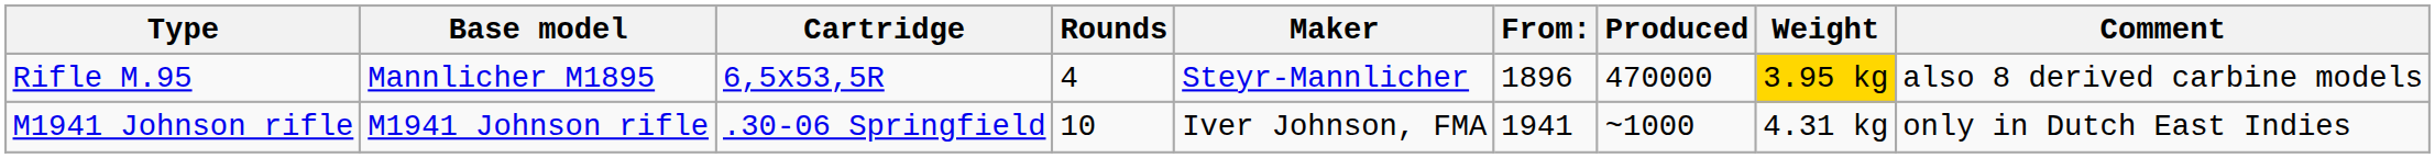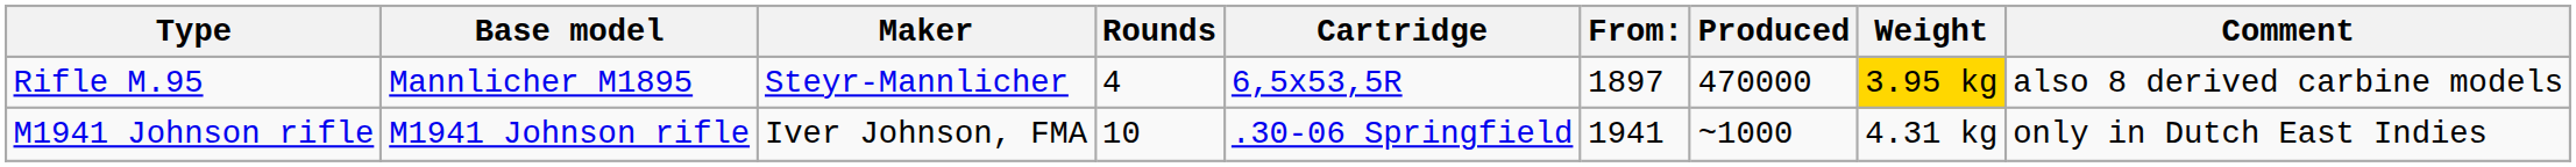columns swapped: Maker <-> Cartridge
Rifle M.95 | From:: 1896 -> 1897
